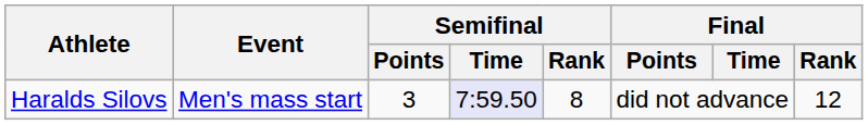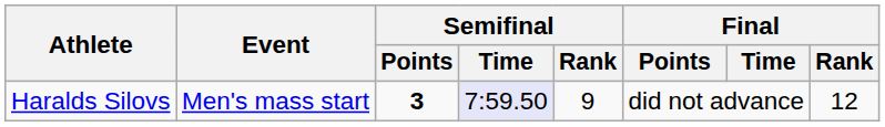Haralds Silovs | Semifinal / Points: normal -> bold
Haralds Silovs | Semifinal / Rank: 8 -> 9
